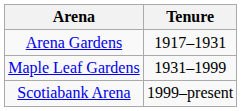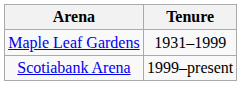- row: Arena Gardens | 1917–1931
